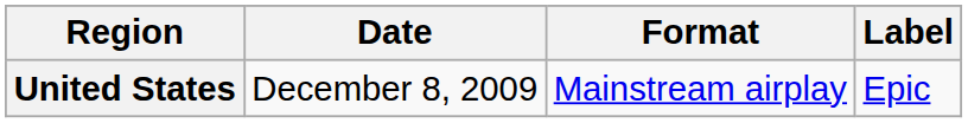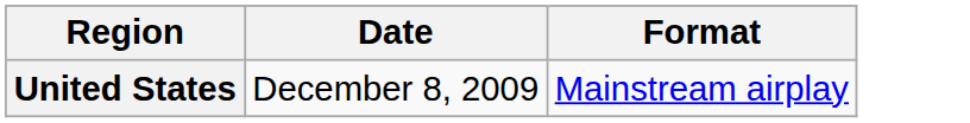- column: Label | Epic
